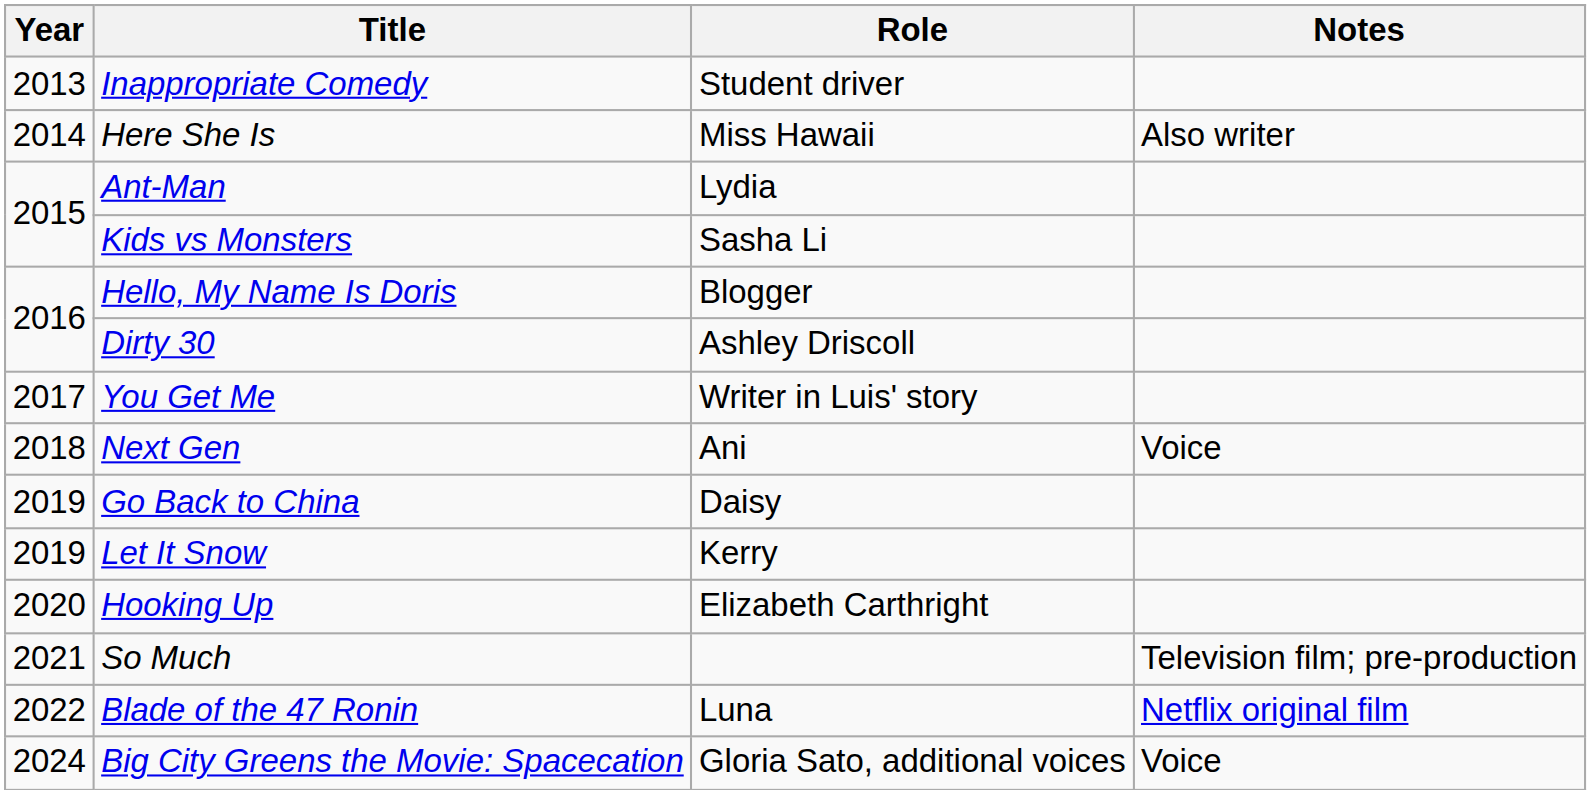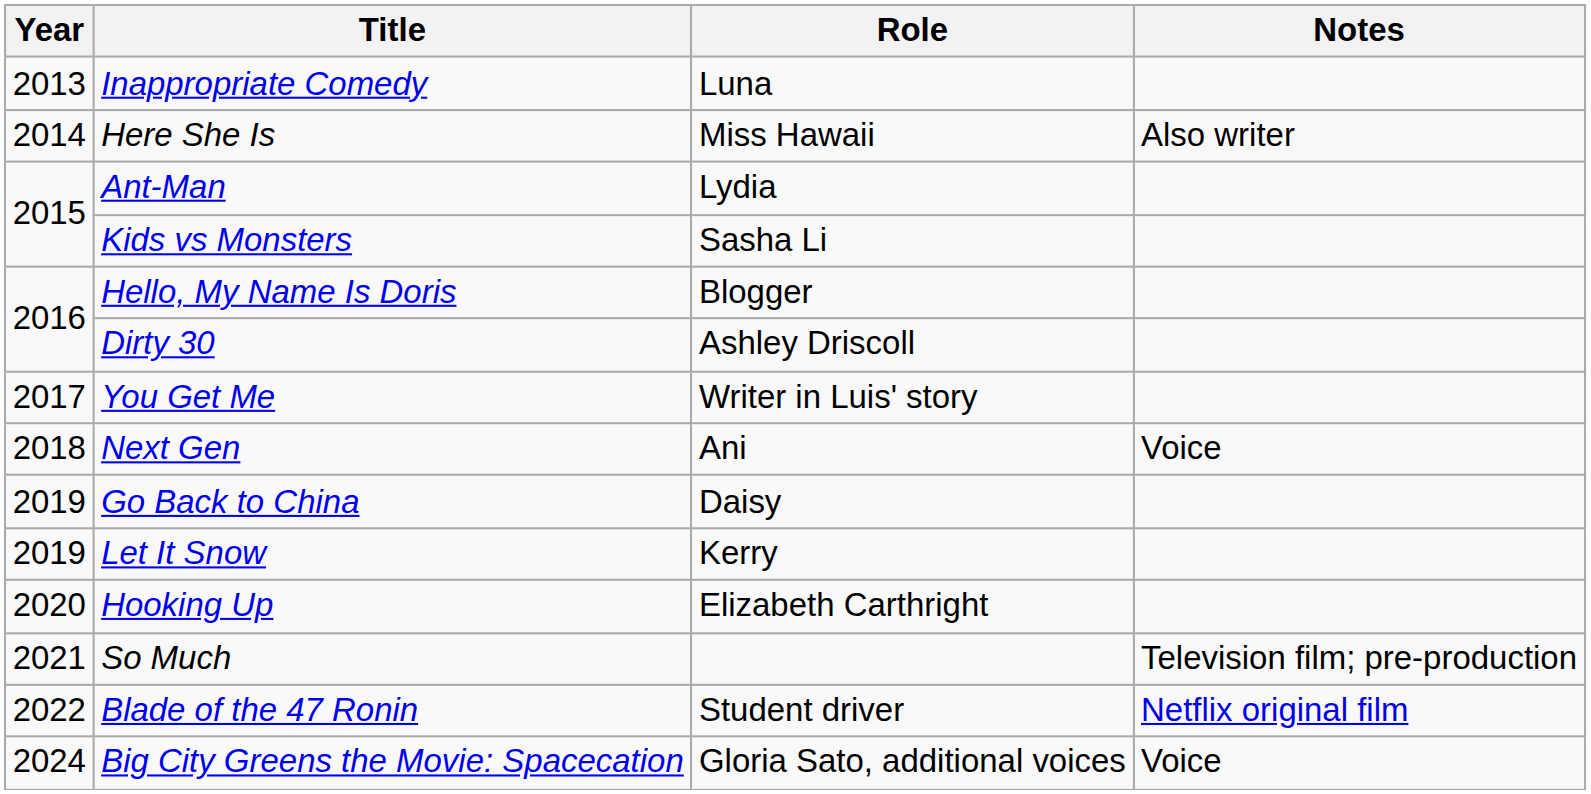Inappropriate Comedy | Role: Student driver -> Luna
Blade of the 47 Ronin | Role: Luna -> Student driver
